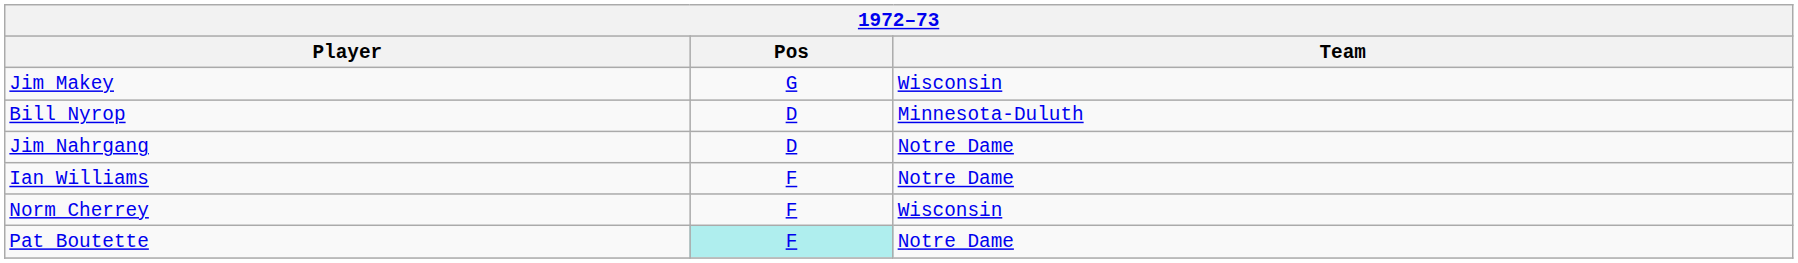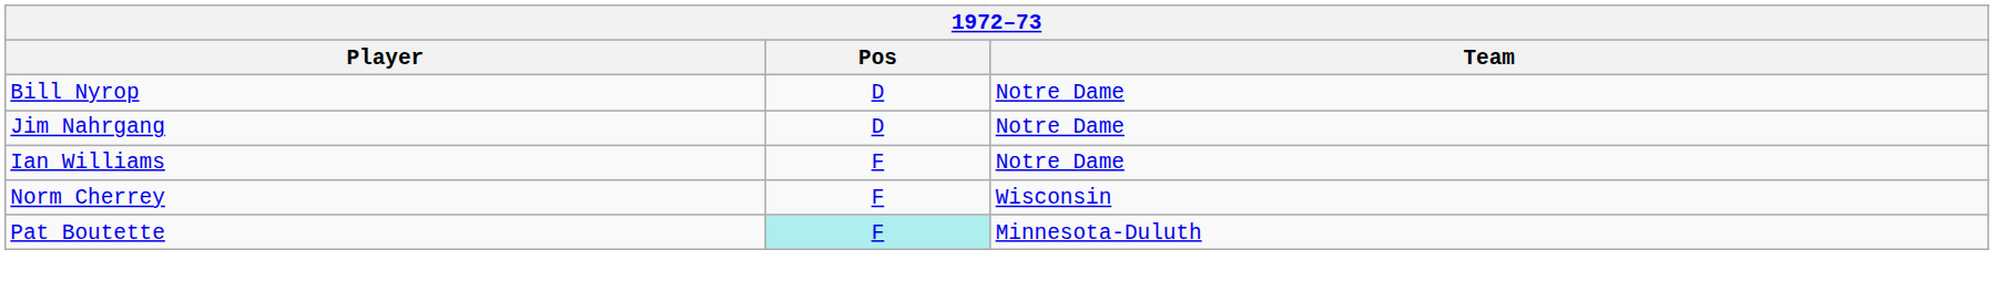- row: Jim Makey | G | Wisconsin
Bill Nyrop | Team: Minnesota-Duluth -> Notre Dame
Pat Boutette | Team: Notre Dame -> Minnesota-Duluth
